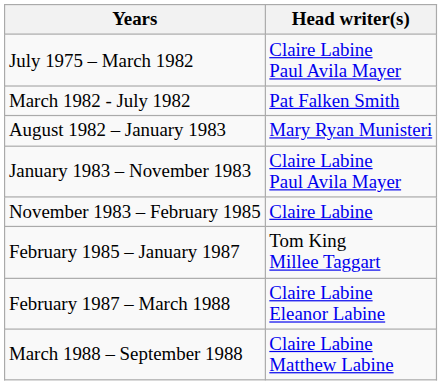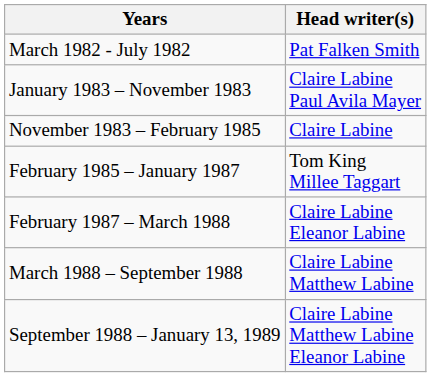- row: July 1975 – March 1982 | Claire Labine Paul Avila Mayer
- row: August 1982 – January 1983 | Mary Ryan Munisteri
+ row: September 1988 – January 13, 1989 | Claire Labine Matthew Labine Eleanor Labine
